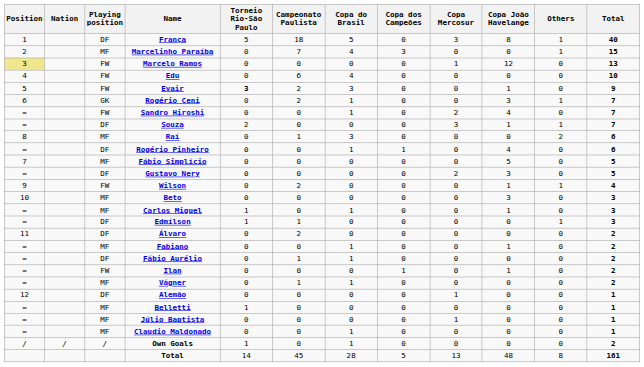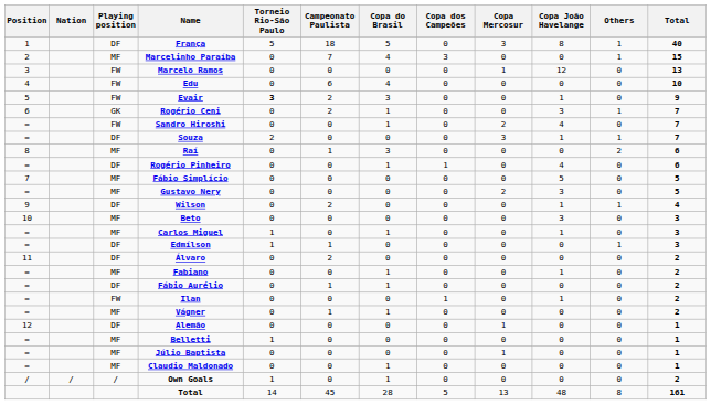Marcelo Ramos | Position: khaki background -> no background
Gustavo Nery | Playing position: DF -> MF
Wilson | Playing position: FW -> DF
